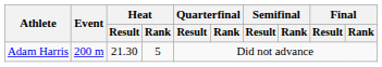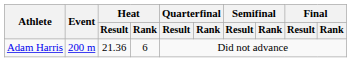Adam Harris | Heat / Result: 21.30 -> 21.36
Adam Harris | Heat / Rank: 5 -> 6
